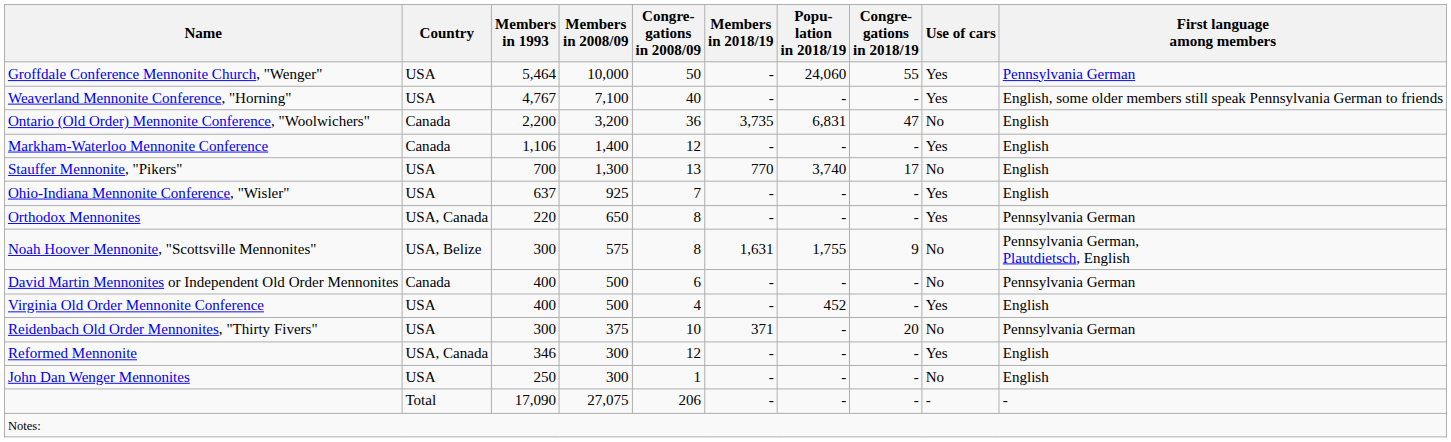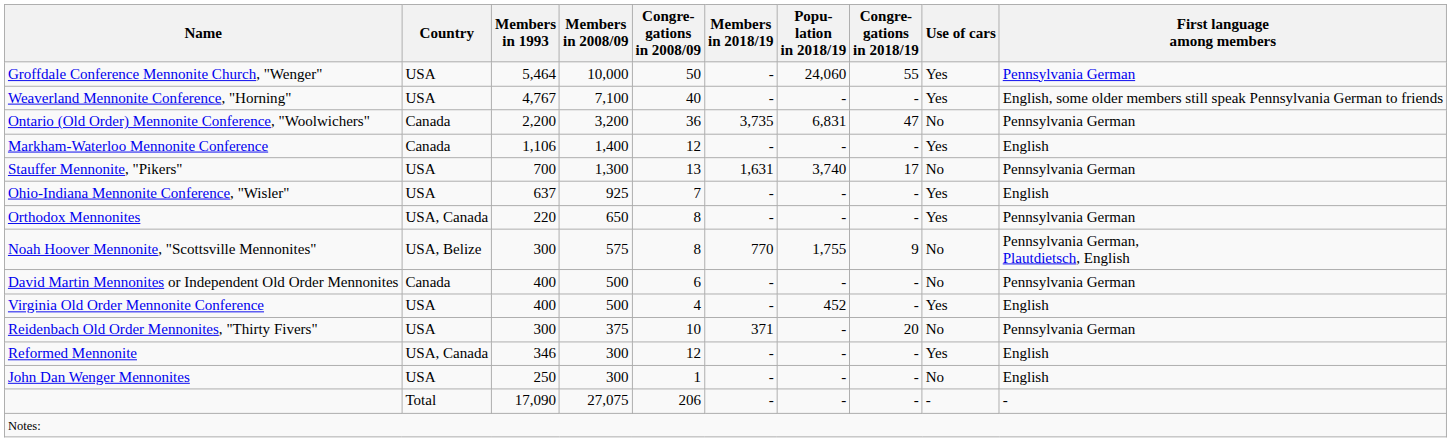Ontario (Old Order) Mennonite Conference, "Woolwichers" | First language among members: English -> Pennsylvania German
Stauffer Mennonite, "Pikers" | Members in 2018/19: 770 -> 1,631
Stauffer Mennonite, "Pikers" | First language among members: English -> Pennsylvania German
Noah Hoover Mennonite, "Scottsville Mennonites" | Members in 2018/19: 1,631 -> 770
